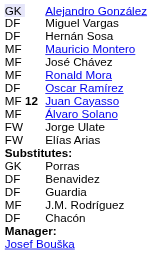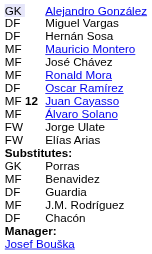Benavidez | column 1: DF -> MF
